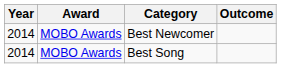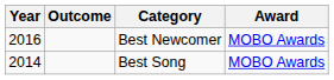columns swapped: Award <-> Outcome
Best Newcomer | Year: 2014 -> 2016
